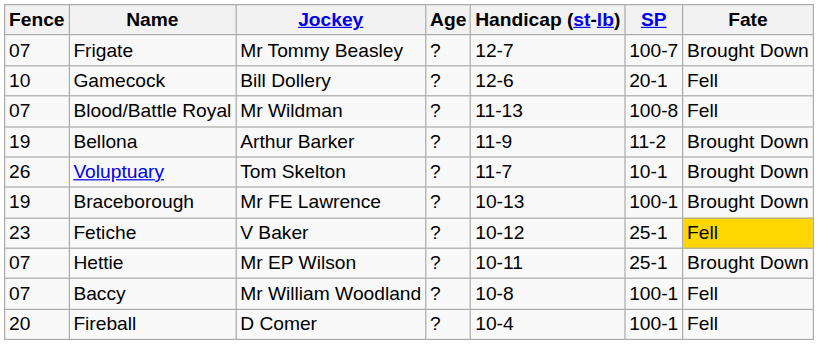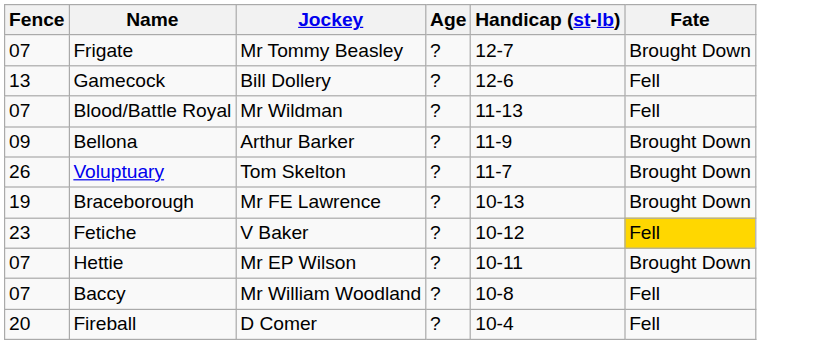- column: SP | 100-7 | 20-1 | 100-8 | 11-2 | 10-1 | 100-1 | 25-1 | 25-1 | 100-1 | 100-1
Gamecock | Fence: 10 -> 13
Bellona | Fence: 19 -> 09
